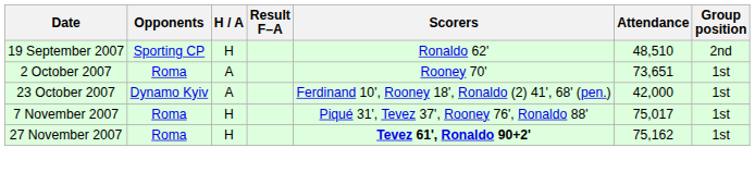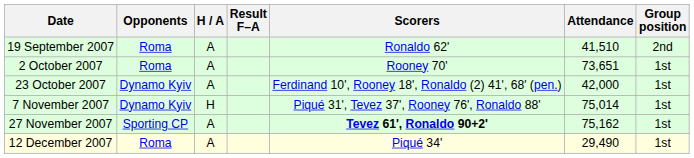19 September 2007 | Opponents: Sporting CP -> Roma
19 September 2007 | H / A: H -> A
19 September 2007 | Attendance: 48,510 -> 41,510
7 November 2007 | Opponents: Roma -> Dynamo Kyiv
7 November 2007 | Attendance: 75,017 -> 75,014
27 November 2007 | Opponents: Roma -> Sporting CP
27 November 2007 | H / A: H -> A
+ row: 12 December 2007 | Roma | A | Piqué 34' | 29,490 | 1st
